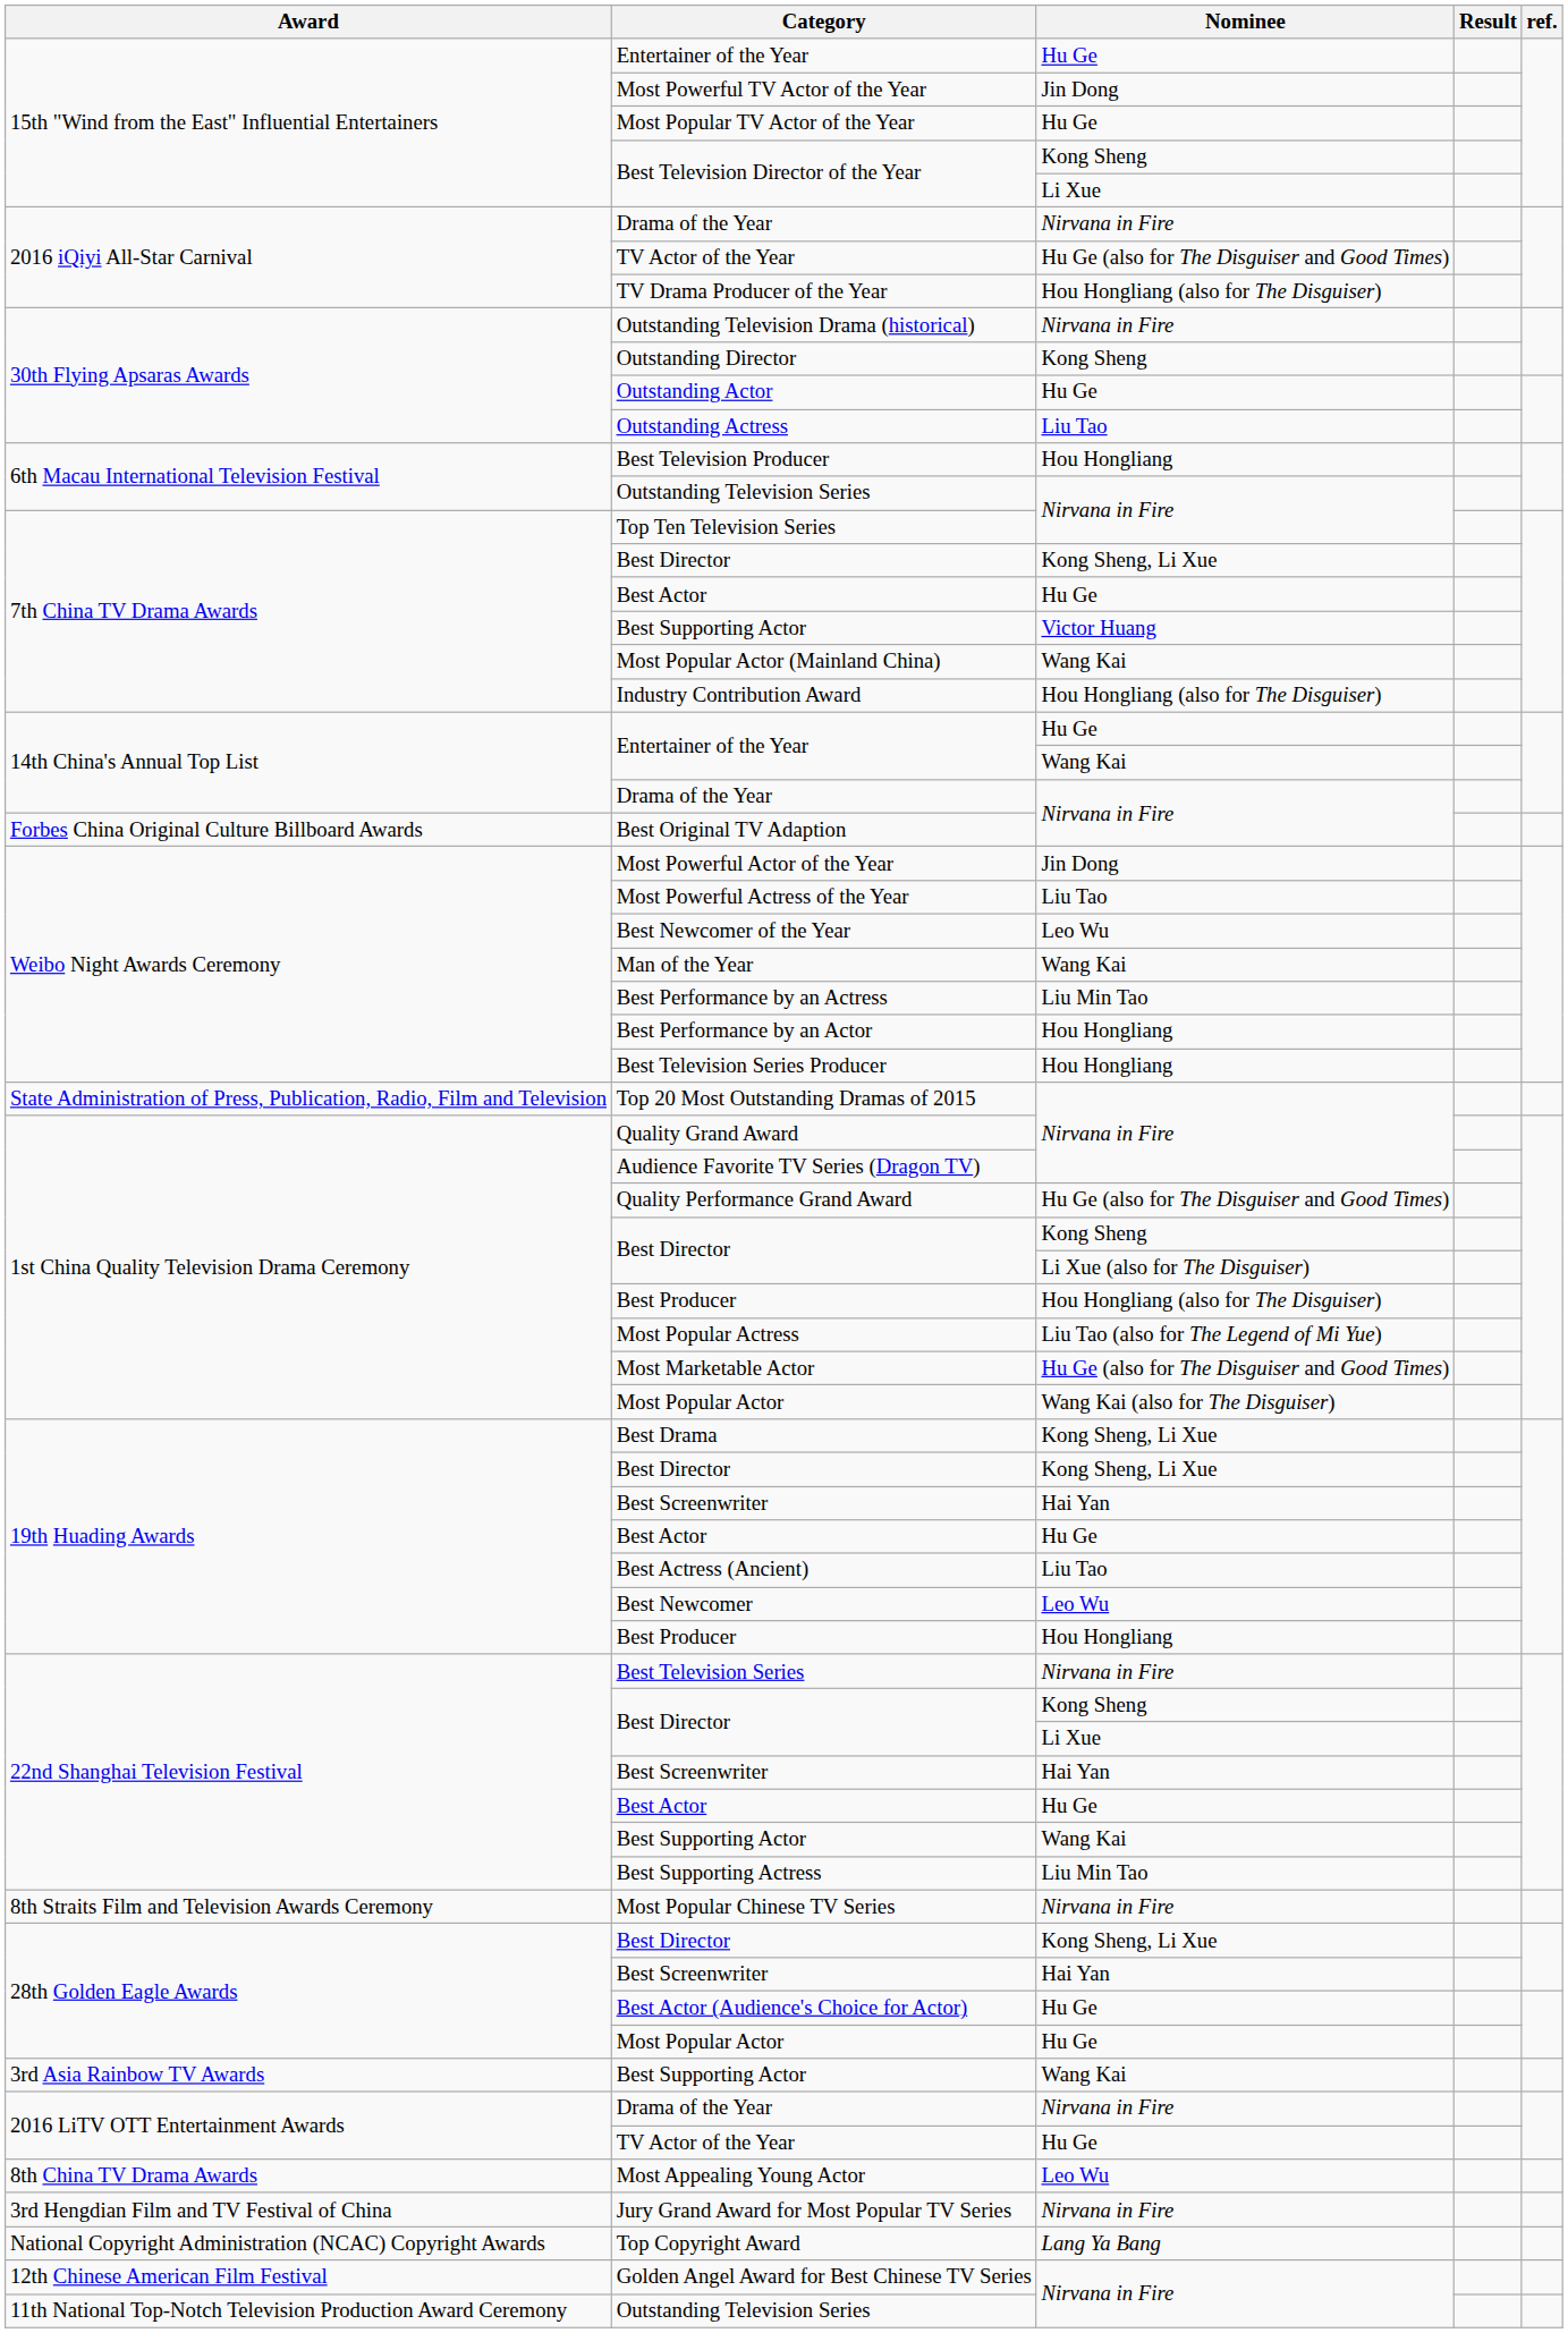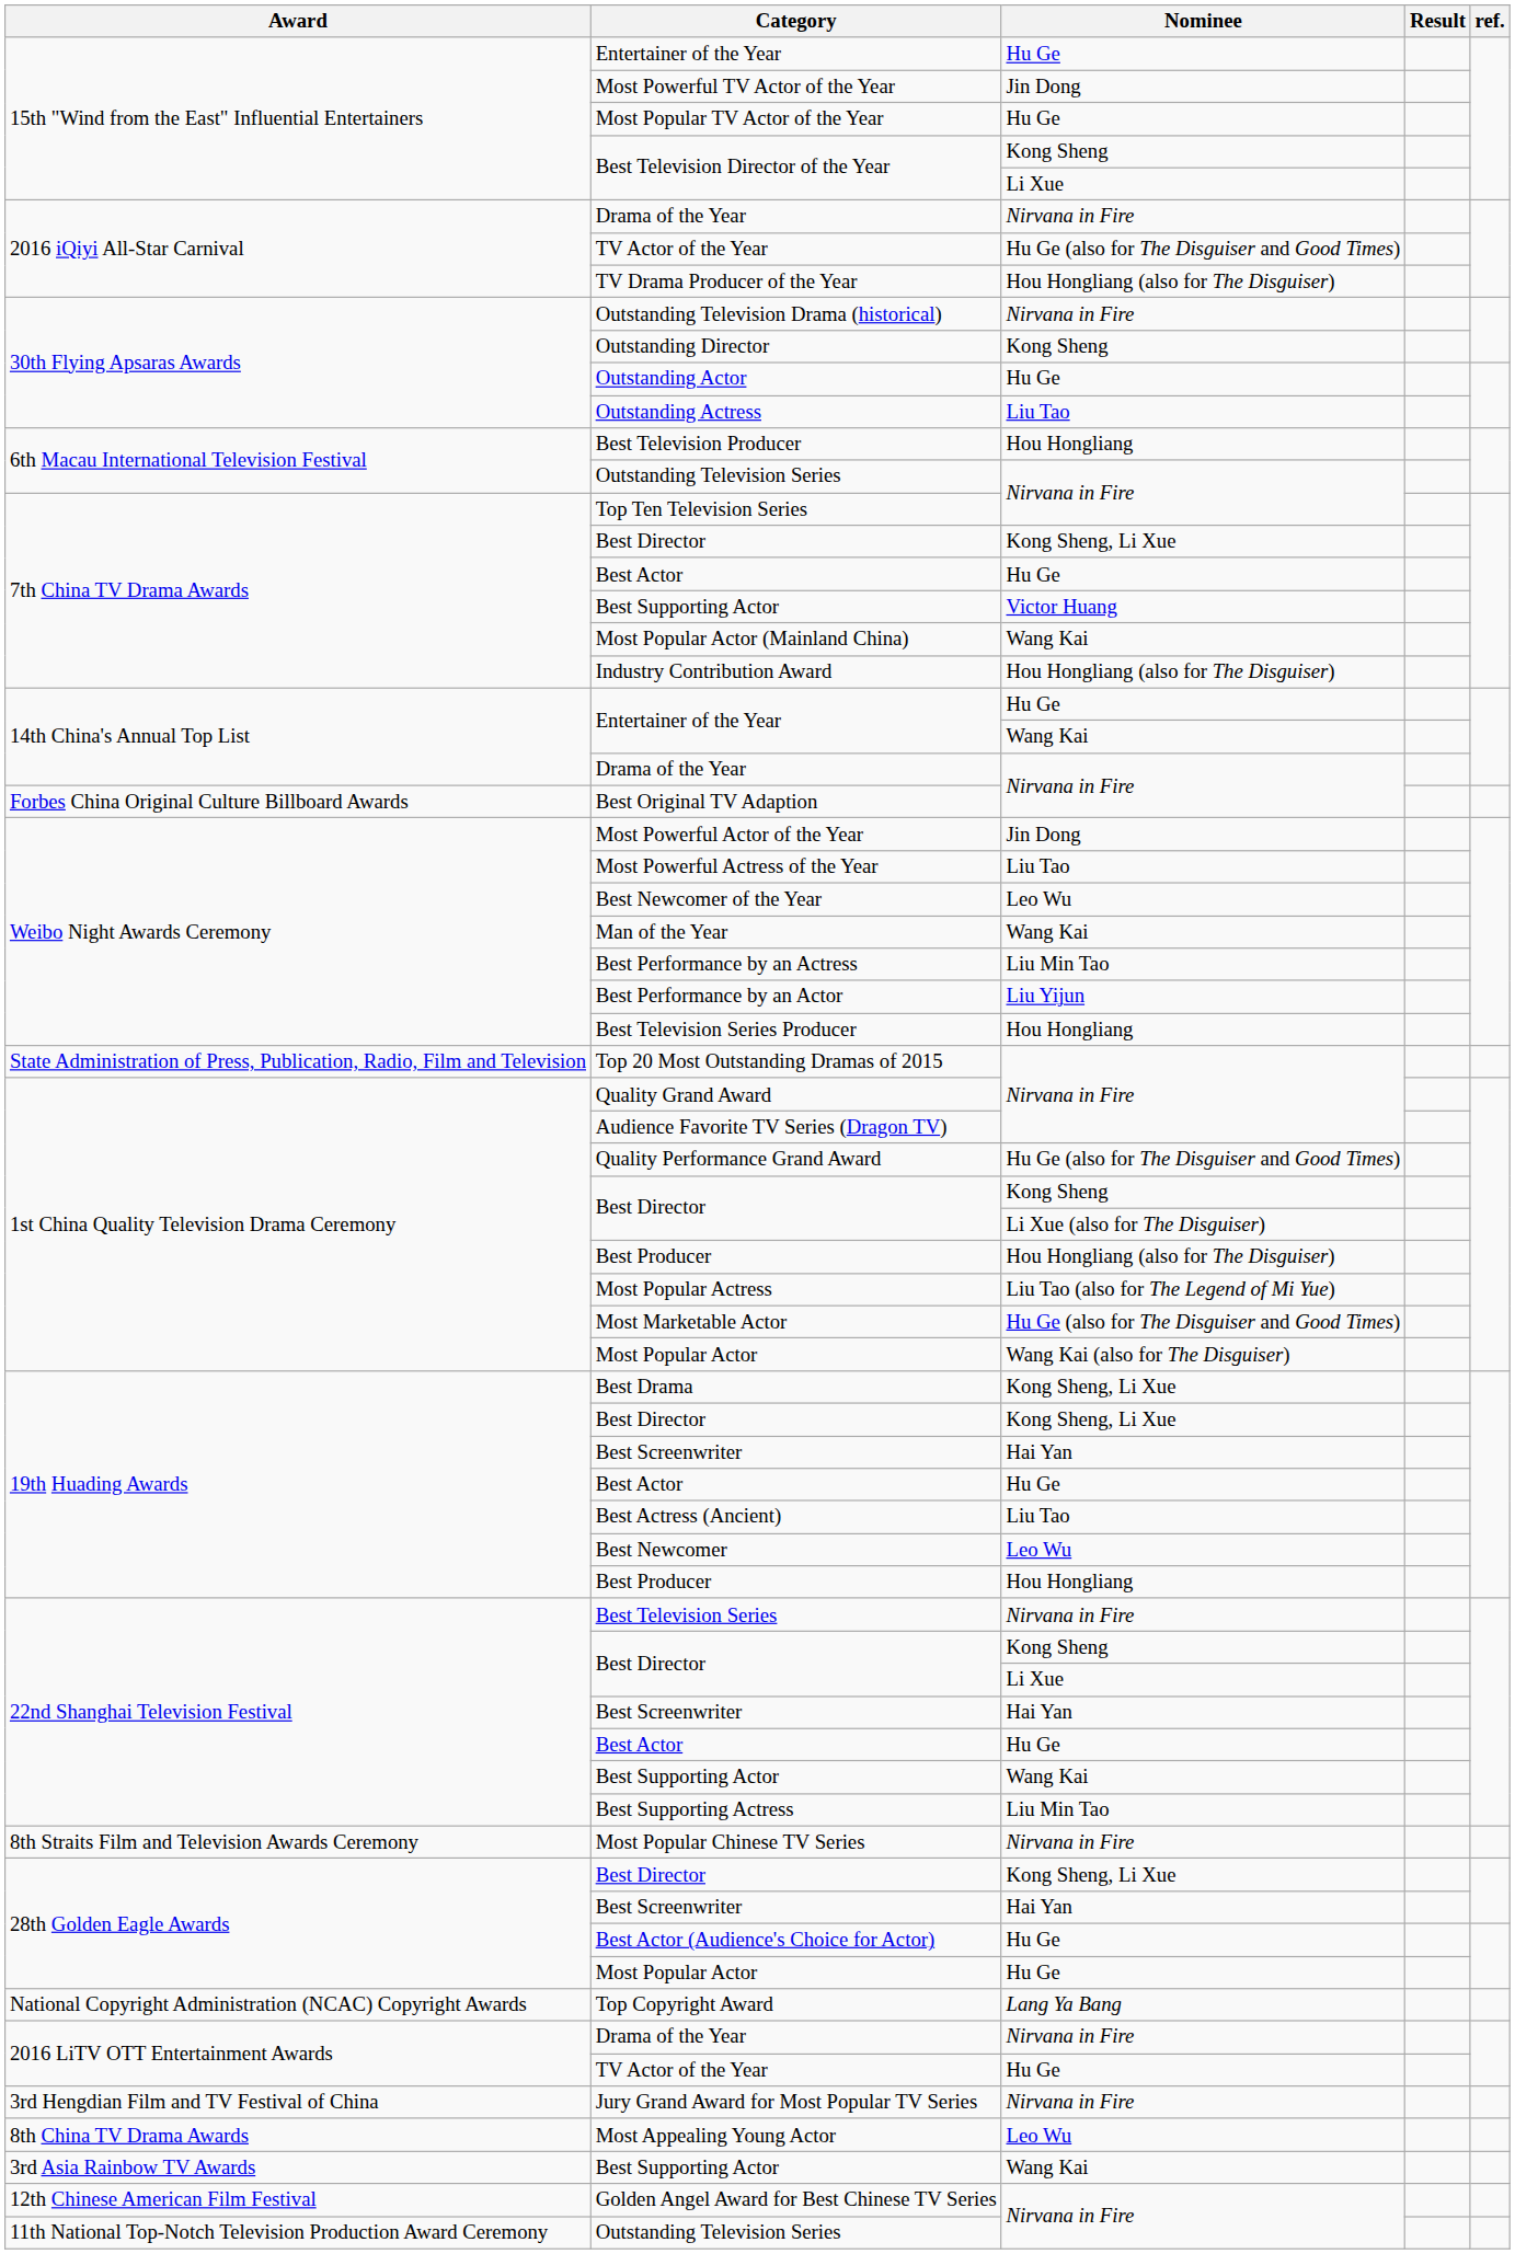Best Performance by an Actor | Nominee: Hou Hongliang -> Liu Yijun
rows swapped: Top Copyright Award <-> 3rd Asia Rainbow TV Awards / Best Supporting Actor
rows swapped: Jury Grand Award for Most Popular TV Series <-> Most Appealing Young Actor
